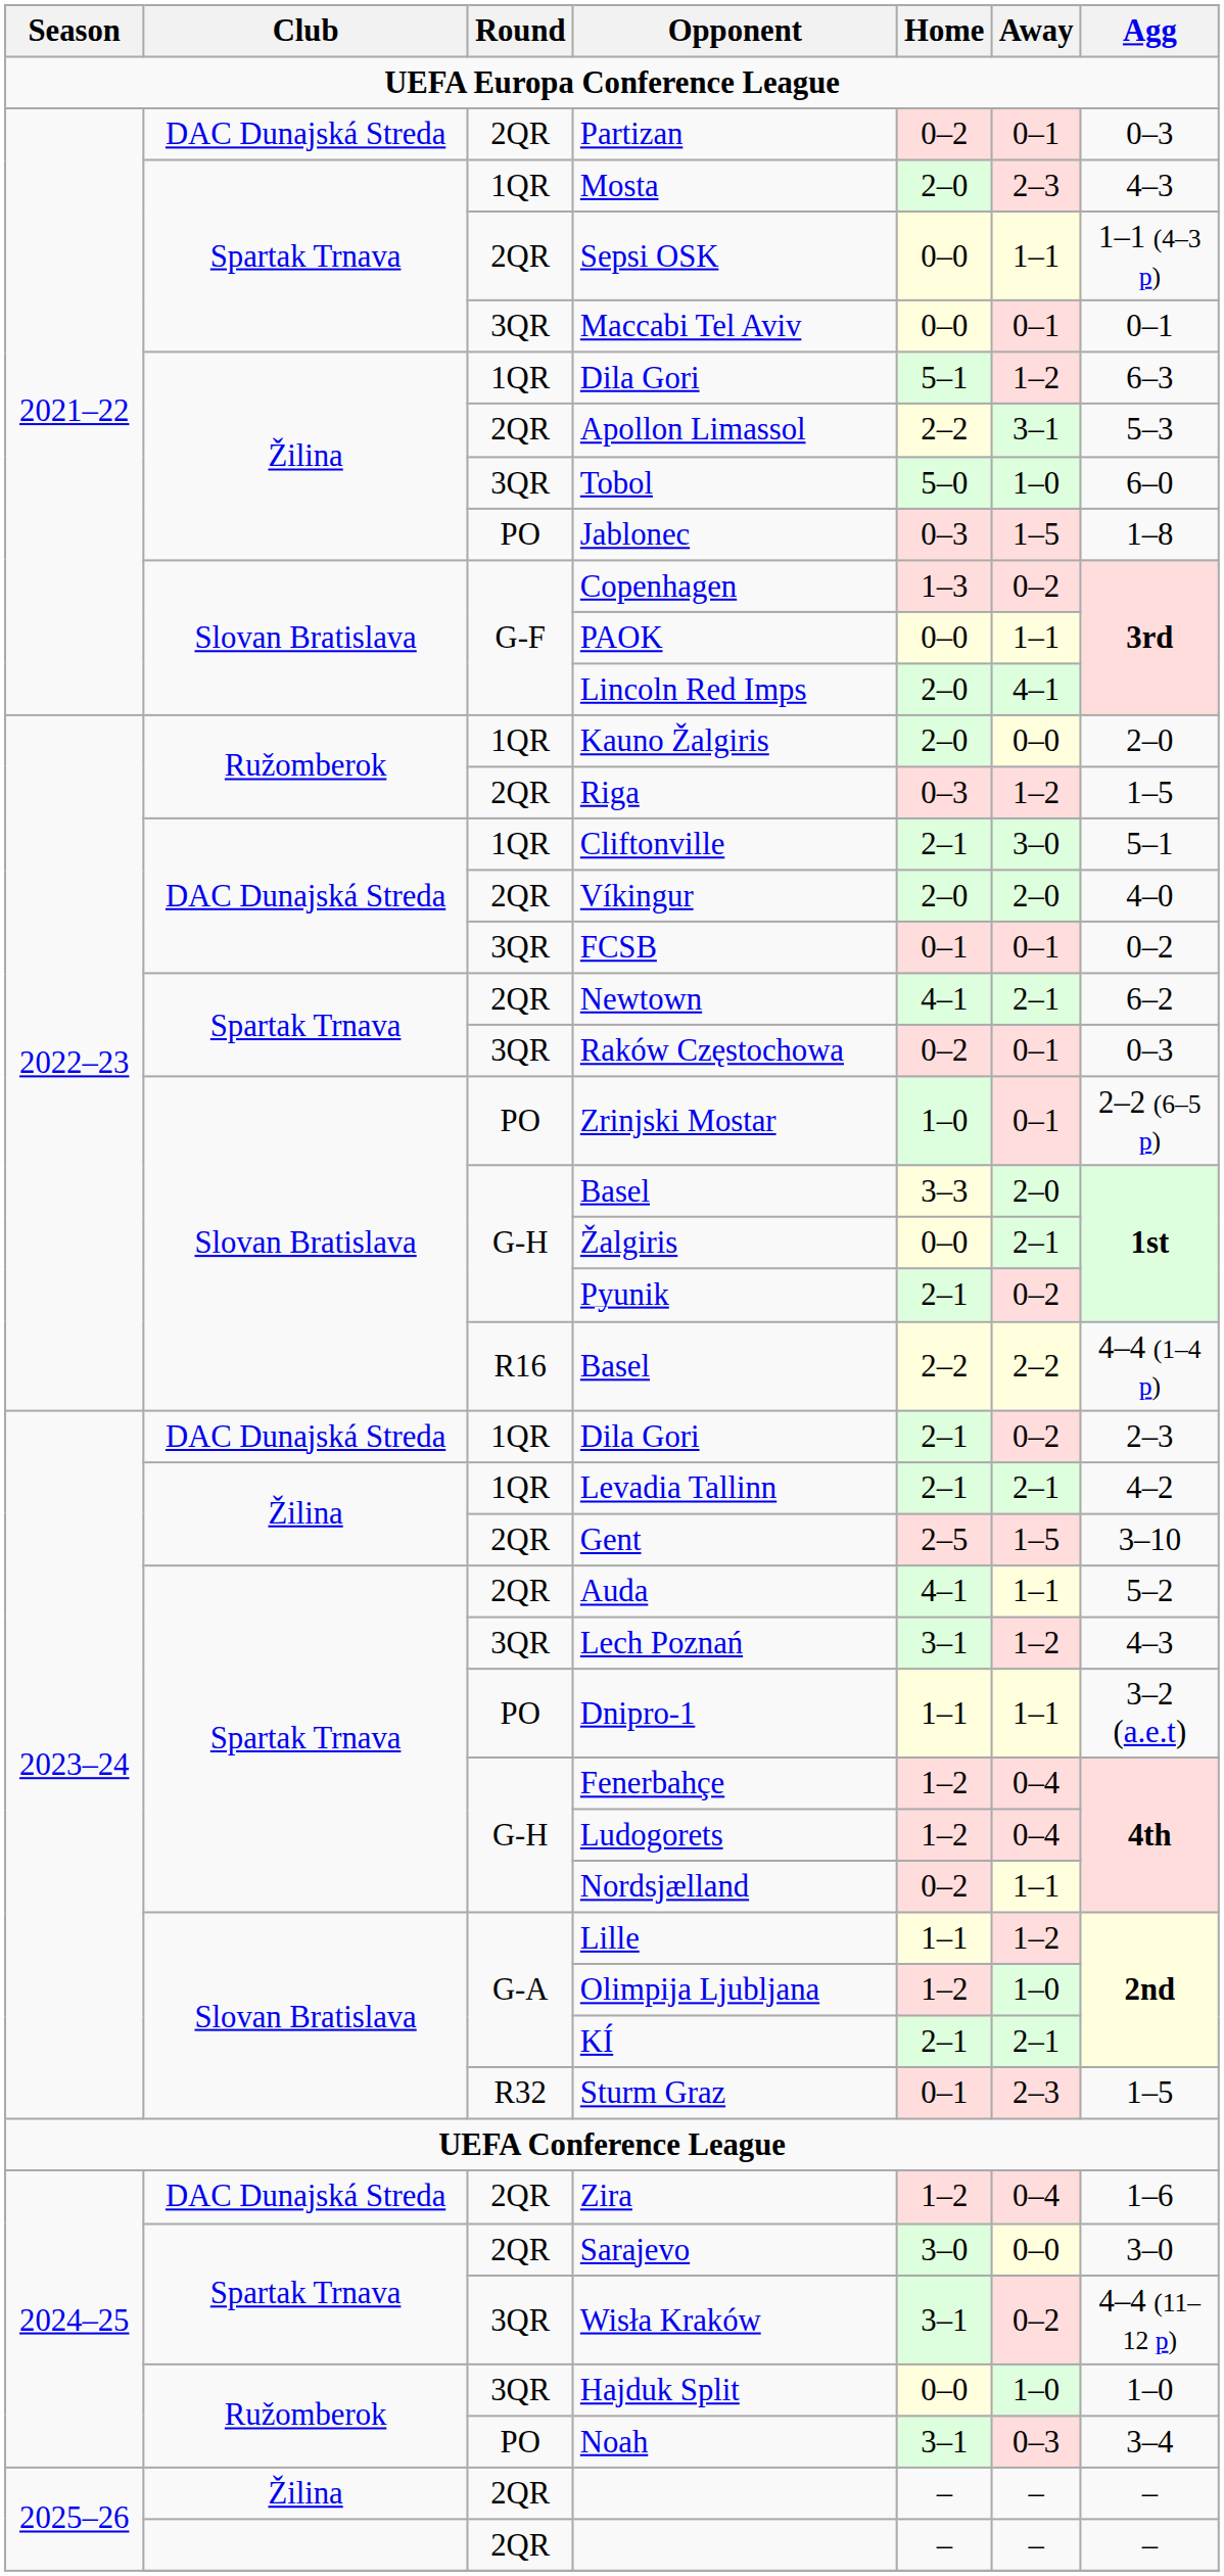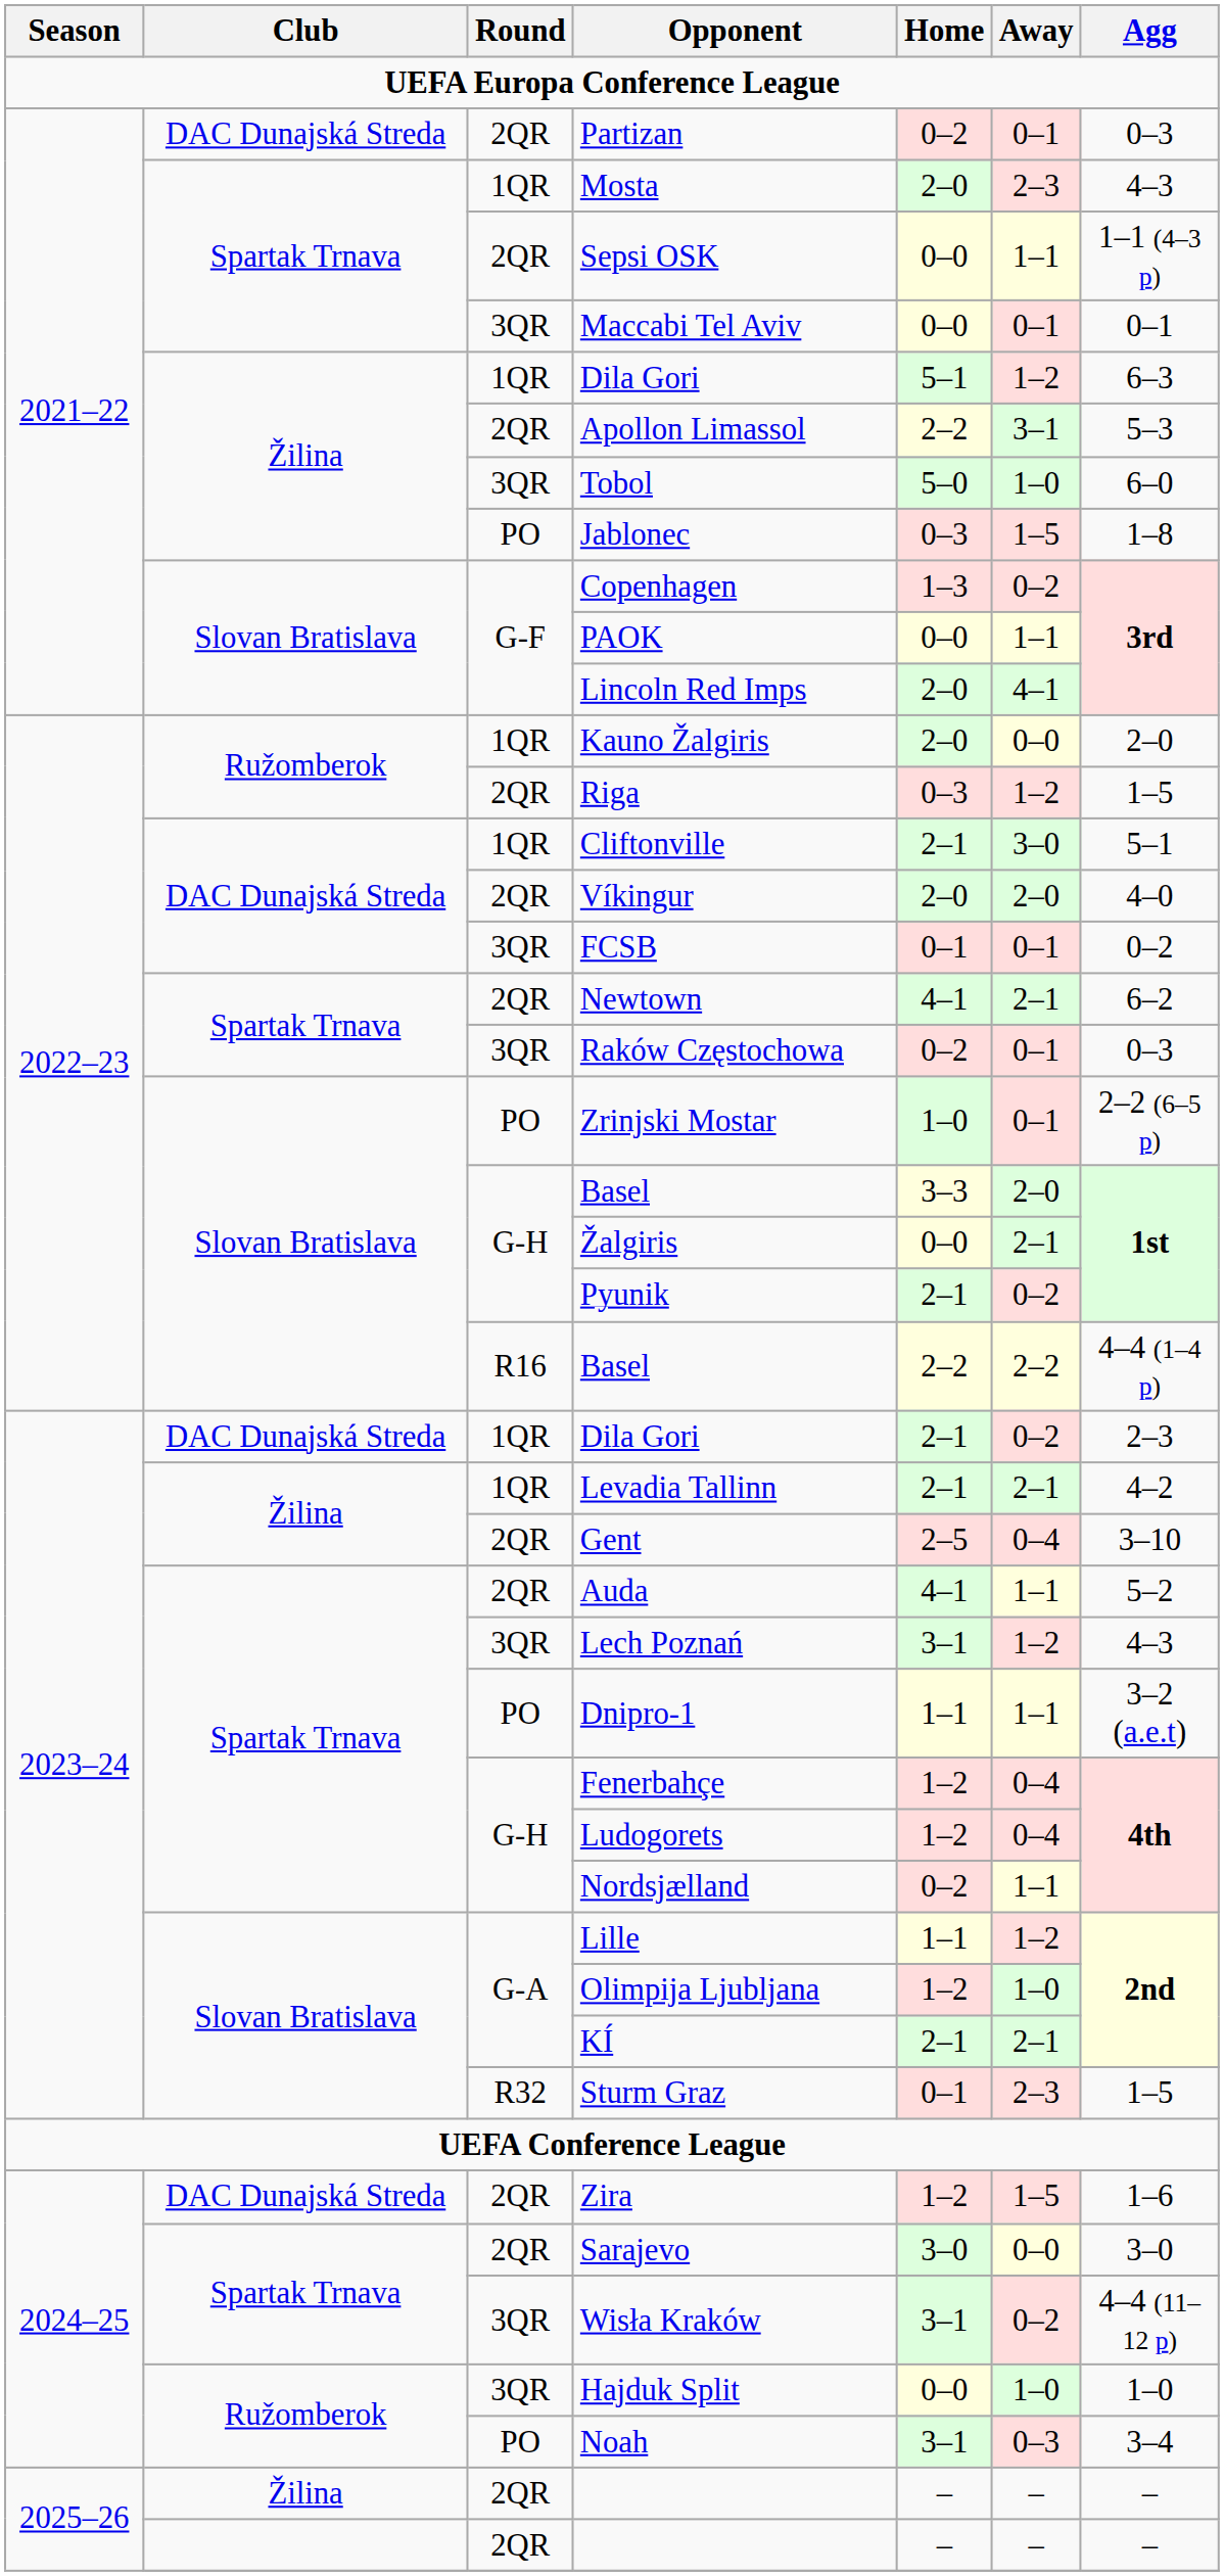Gent | Away: 1–5 -> 0–4
Zira | Away: 0–4 -> 1–5
